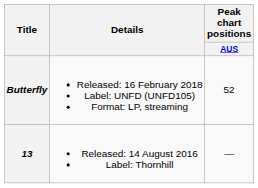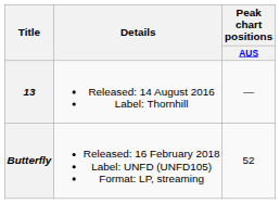rows swapped: 13 <-> Butterfly
